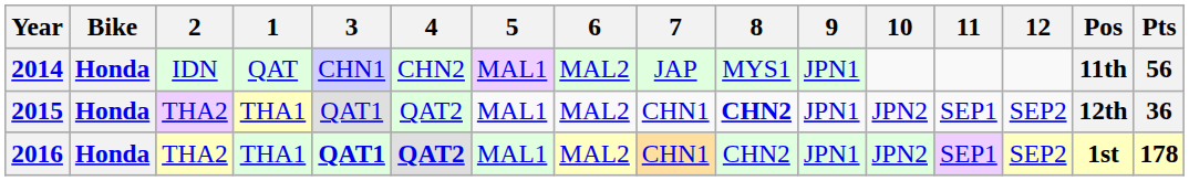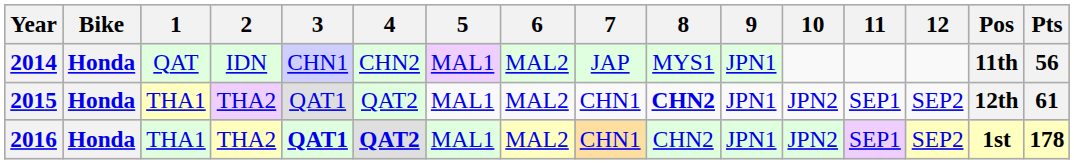columns swapped: 1 <-> 2
2015 | Pts: 36 -> 61
